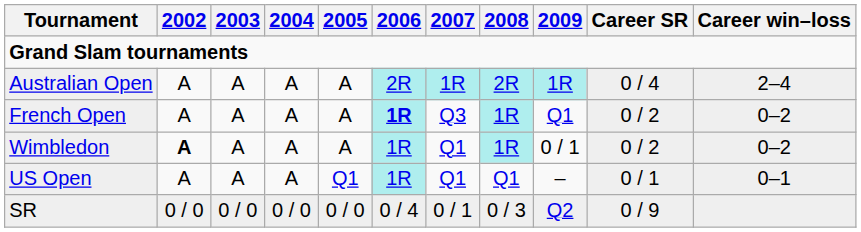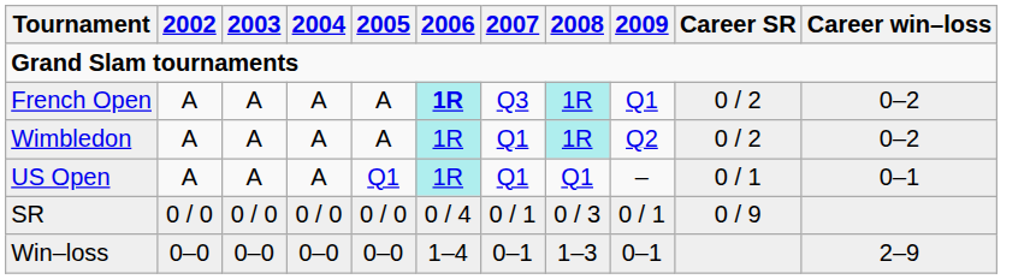- row: Australian Open | A | A | A | A | 2R | 1R | 2R | 1R | 0 / 4 | 2–4
Wimbledon | 2002: bold -> normal
Wimbledon | 2009: 0 / 1 -> Q2
SR | 2009: Q2 -> 0 / 1
+ row: Win–loss | 0–0 | 0–0 | 0–0 | 0–0 | 1–4 | 0–1 | 1–3 | 0–1 | 2–9
